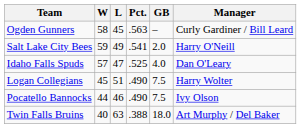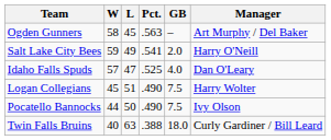Ogden Gunners | Manager: Curly Gardiner / Bill Leard -> Art Murphy / Del Baker
Pocatello Bannocks | L: 46 -> 50
Twin Falls Bruins | Manager: Art Murphy / Del Baker -> Curly Gardiner / Bill Leard
